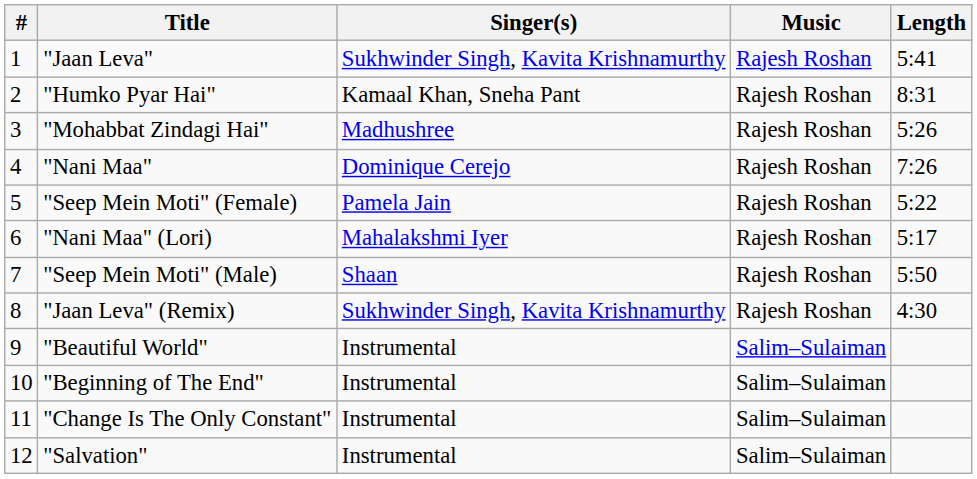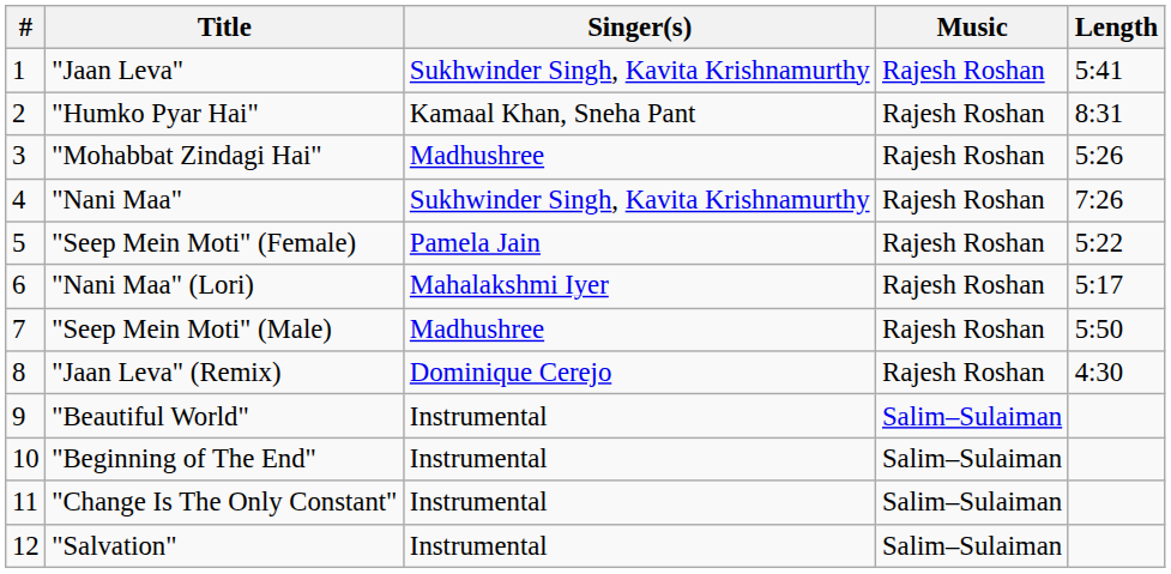"Nani Maa" | Singer(s): Dominique Cerejo -> Sukhwinder Singh, Kavita Krishnamurthy
"Seep Mein Moti" (Male) | Singer(s): Shaan -> Madhushree
"Jaan Leva" (Remix) | Singer(s): Sukhwinder Singh, Kavita Krishnamurthy -> Dominique Cerejo
